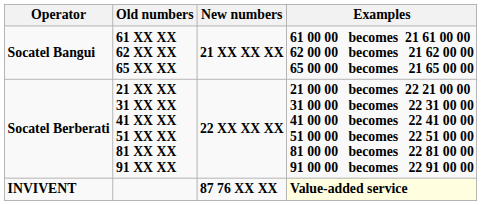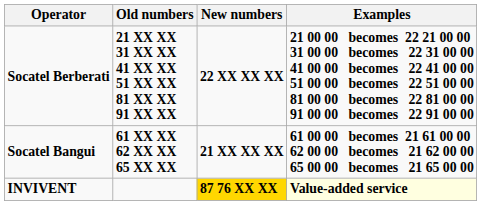rows swapped: Socatel Bangui <-> Socatel Berberati
INVIVENT | New numbers: no background -> gold background
